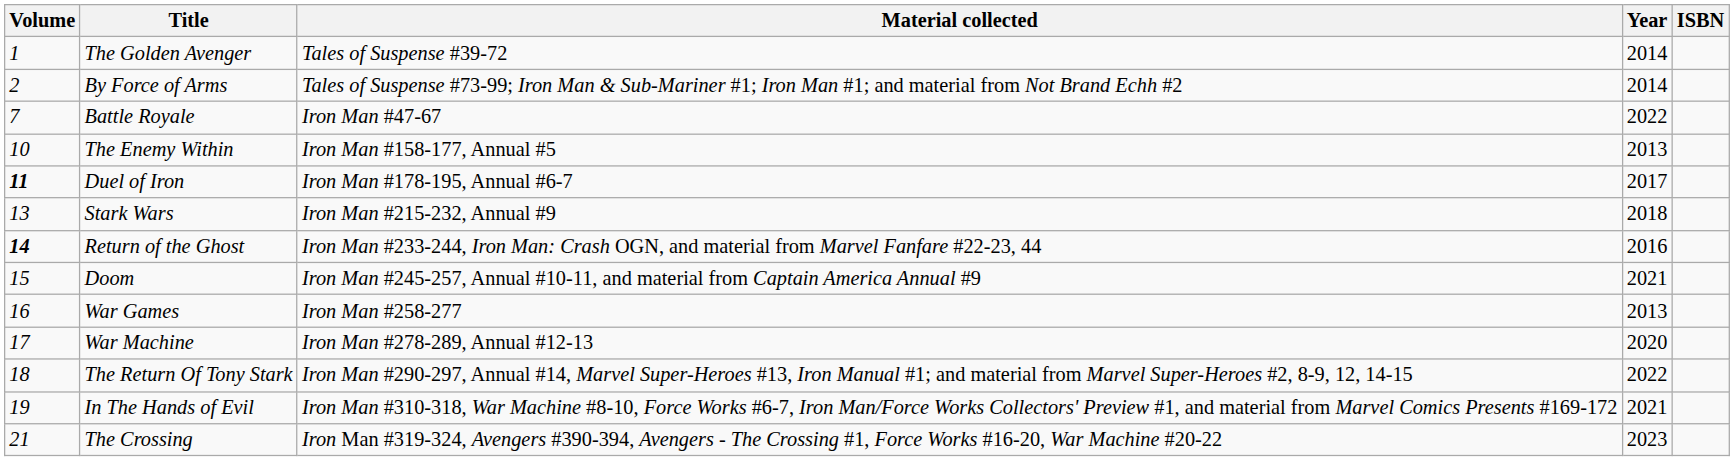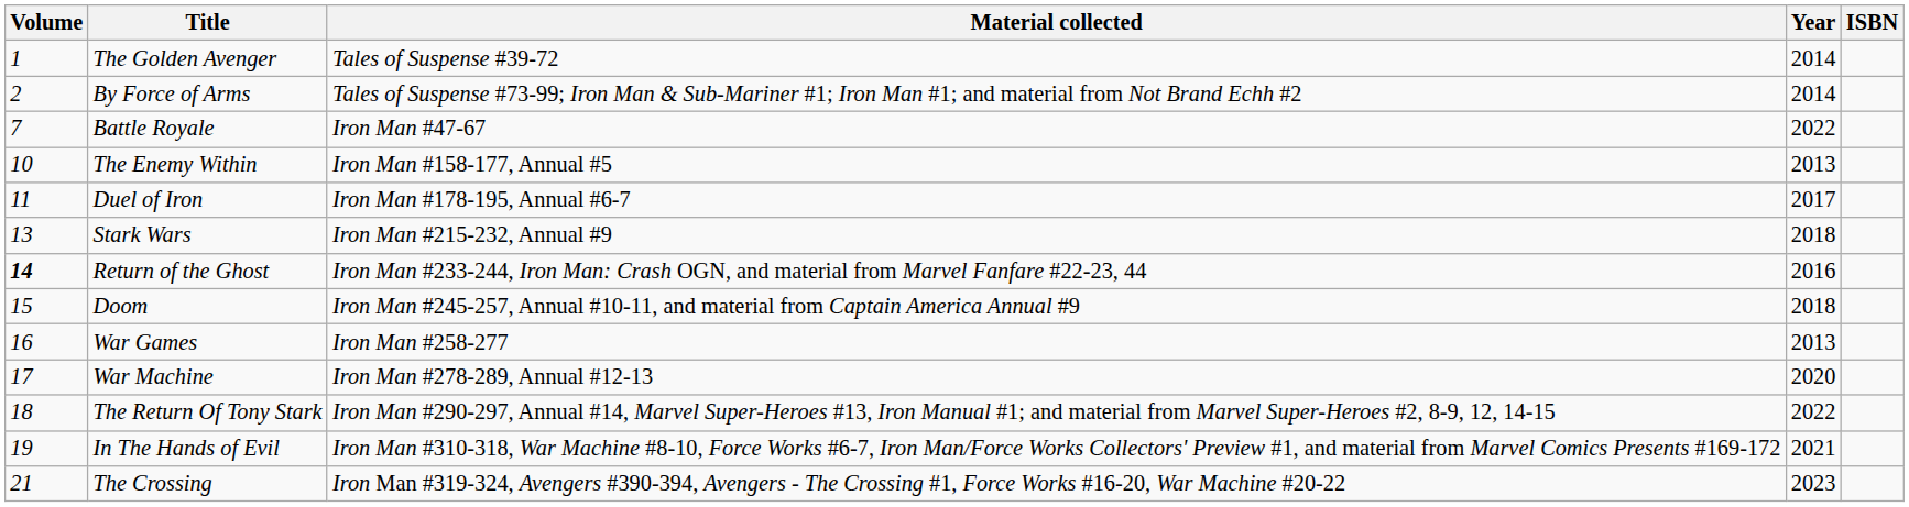Duel of Iron | Volume: bold -> normal
Doom | Year: 2021 -> 2018
